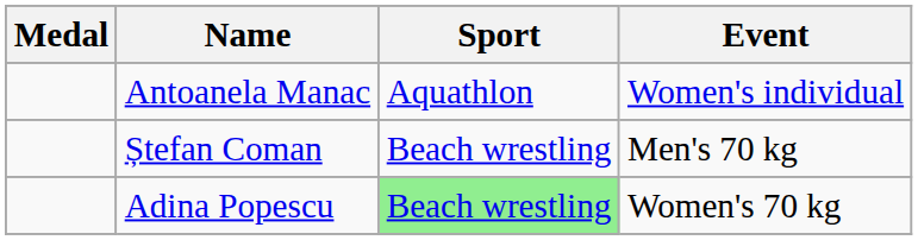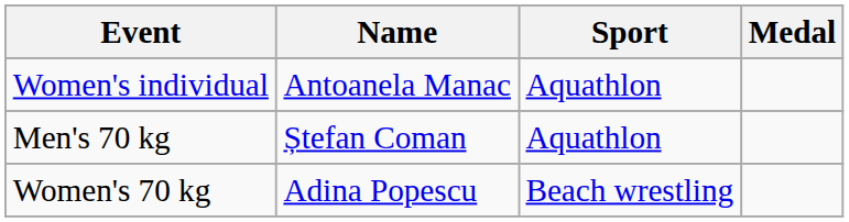columns swapped: Medal <-> Event
Ștefan Coman | Sport: Beach wrestling -> Aquathlon
Adina Popescu | Sport: lightgreen background -> no background
